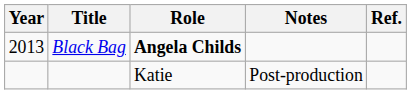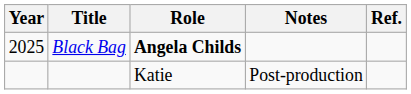Black Bag | Year: 2013 -> 2025
